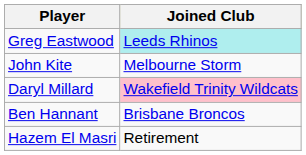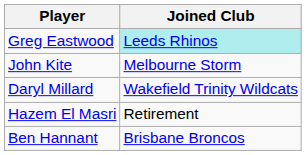Daryl Millard | Joined Club: pink background -> no background
rows swapped: Hazem El Masri <-> Ben Hannant
